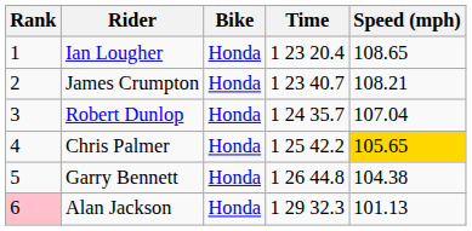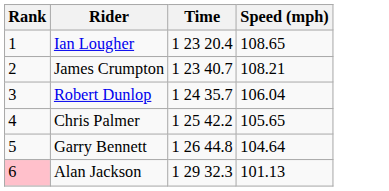- column: Bike | Honda | Honda | Honda | Honda | Honda | Honda
Robert Dunlop | Speed (mph): 107.04 -> 106.04
Chris Palmer | Speed (mph): gold background -> no background
Garry Bennett | Speed (mph): 104.38 -> 104.64
